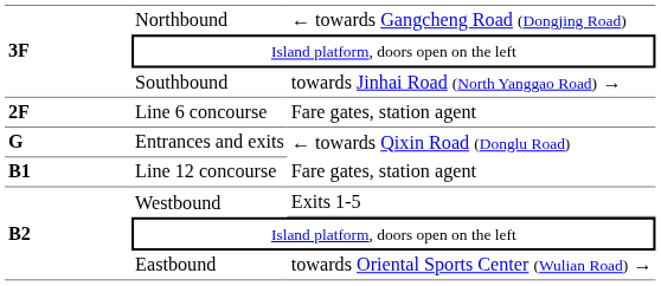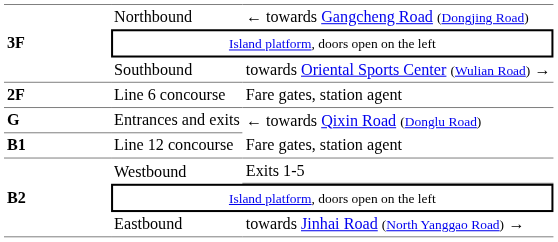Southbound | column 3: towards Jinhai Road (North Yanggao Road) → -> towards Oriental Sports Center (Wulian Road) →
Eastbound | column 3: towards Oriental Sports Center (Wulian Road) → -> towards Jinhai Road (North Yanggao Road) →
